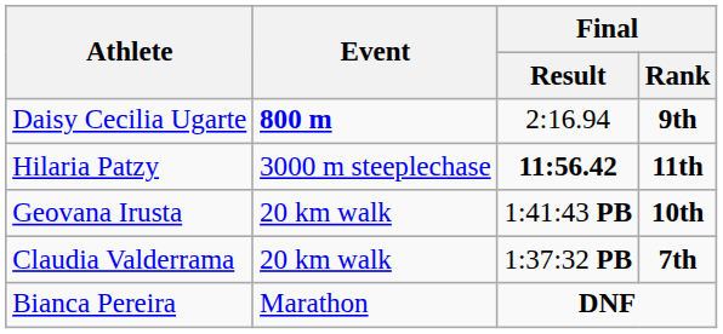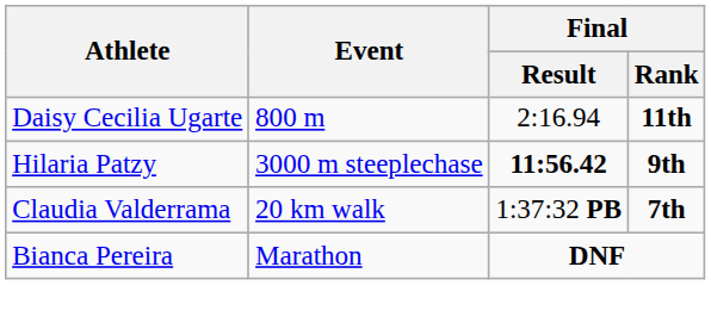Daisy Cecilia Ugarte | Event: bold -> normal
Daisy Cecilia Ugarte | Final / Rank: 9th -> 11th
Hilaria Patzy | Final / Rank: 11th -> 9th
- row: Geovana Irusta | 20 km walk | 1:41:43 PB | 10th
